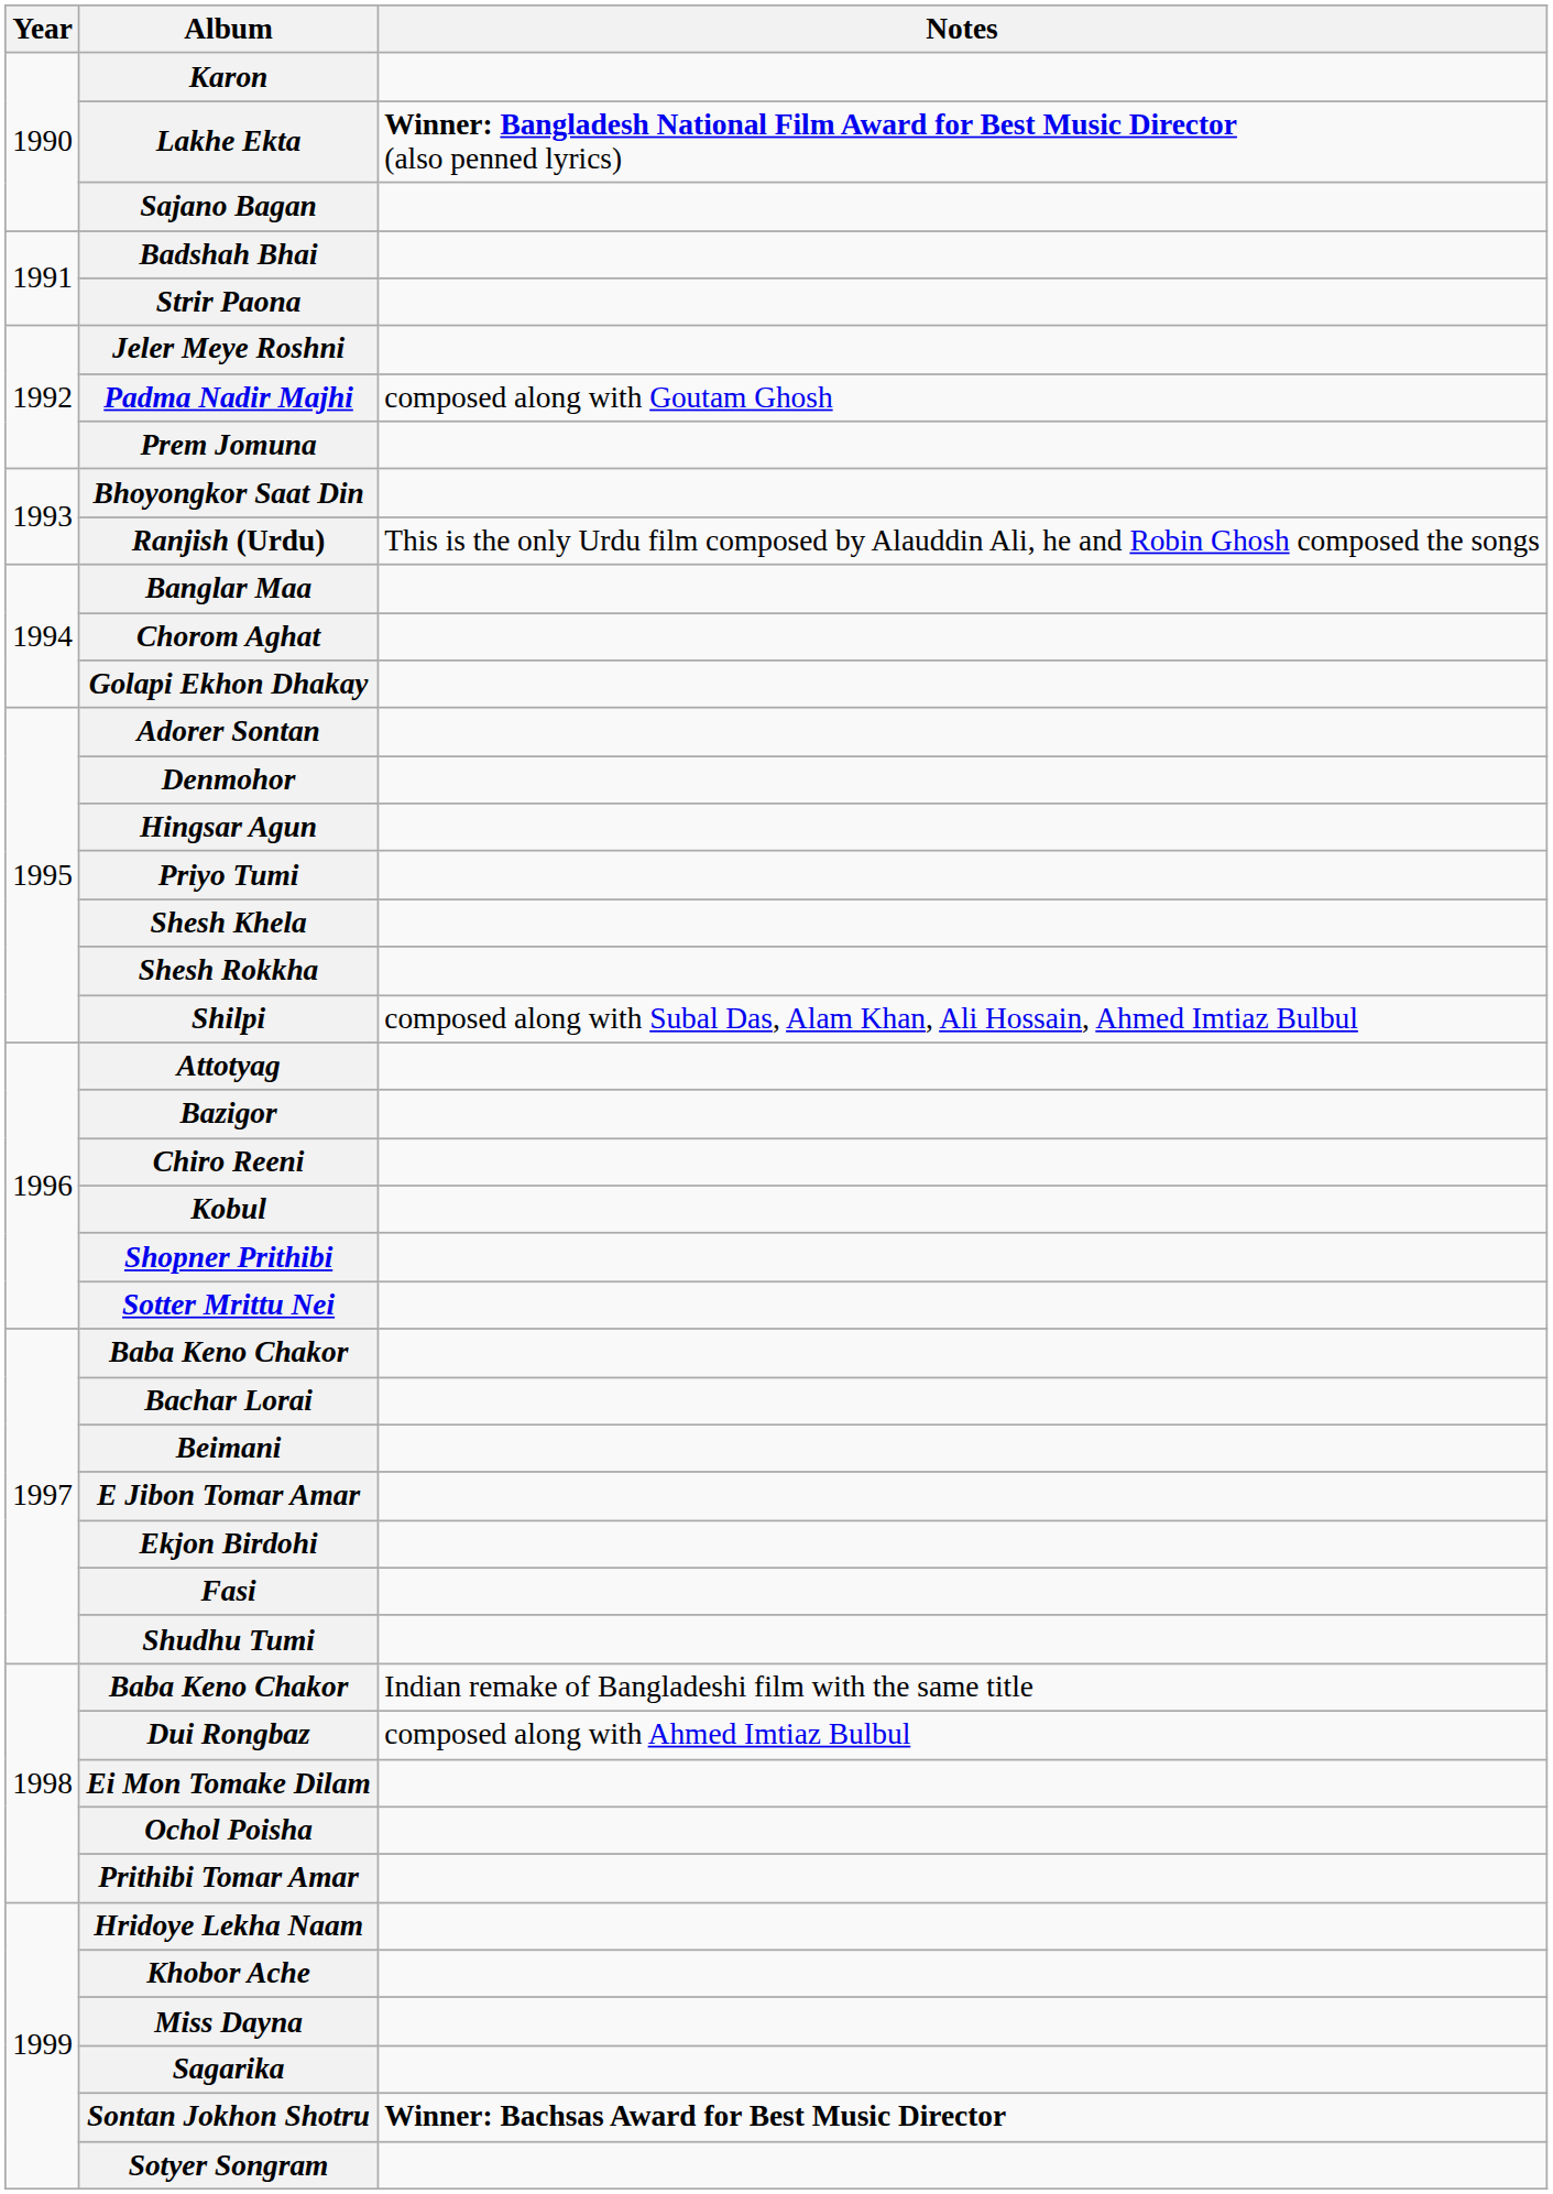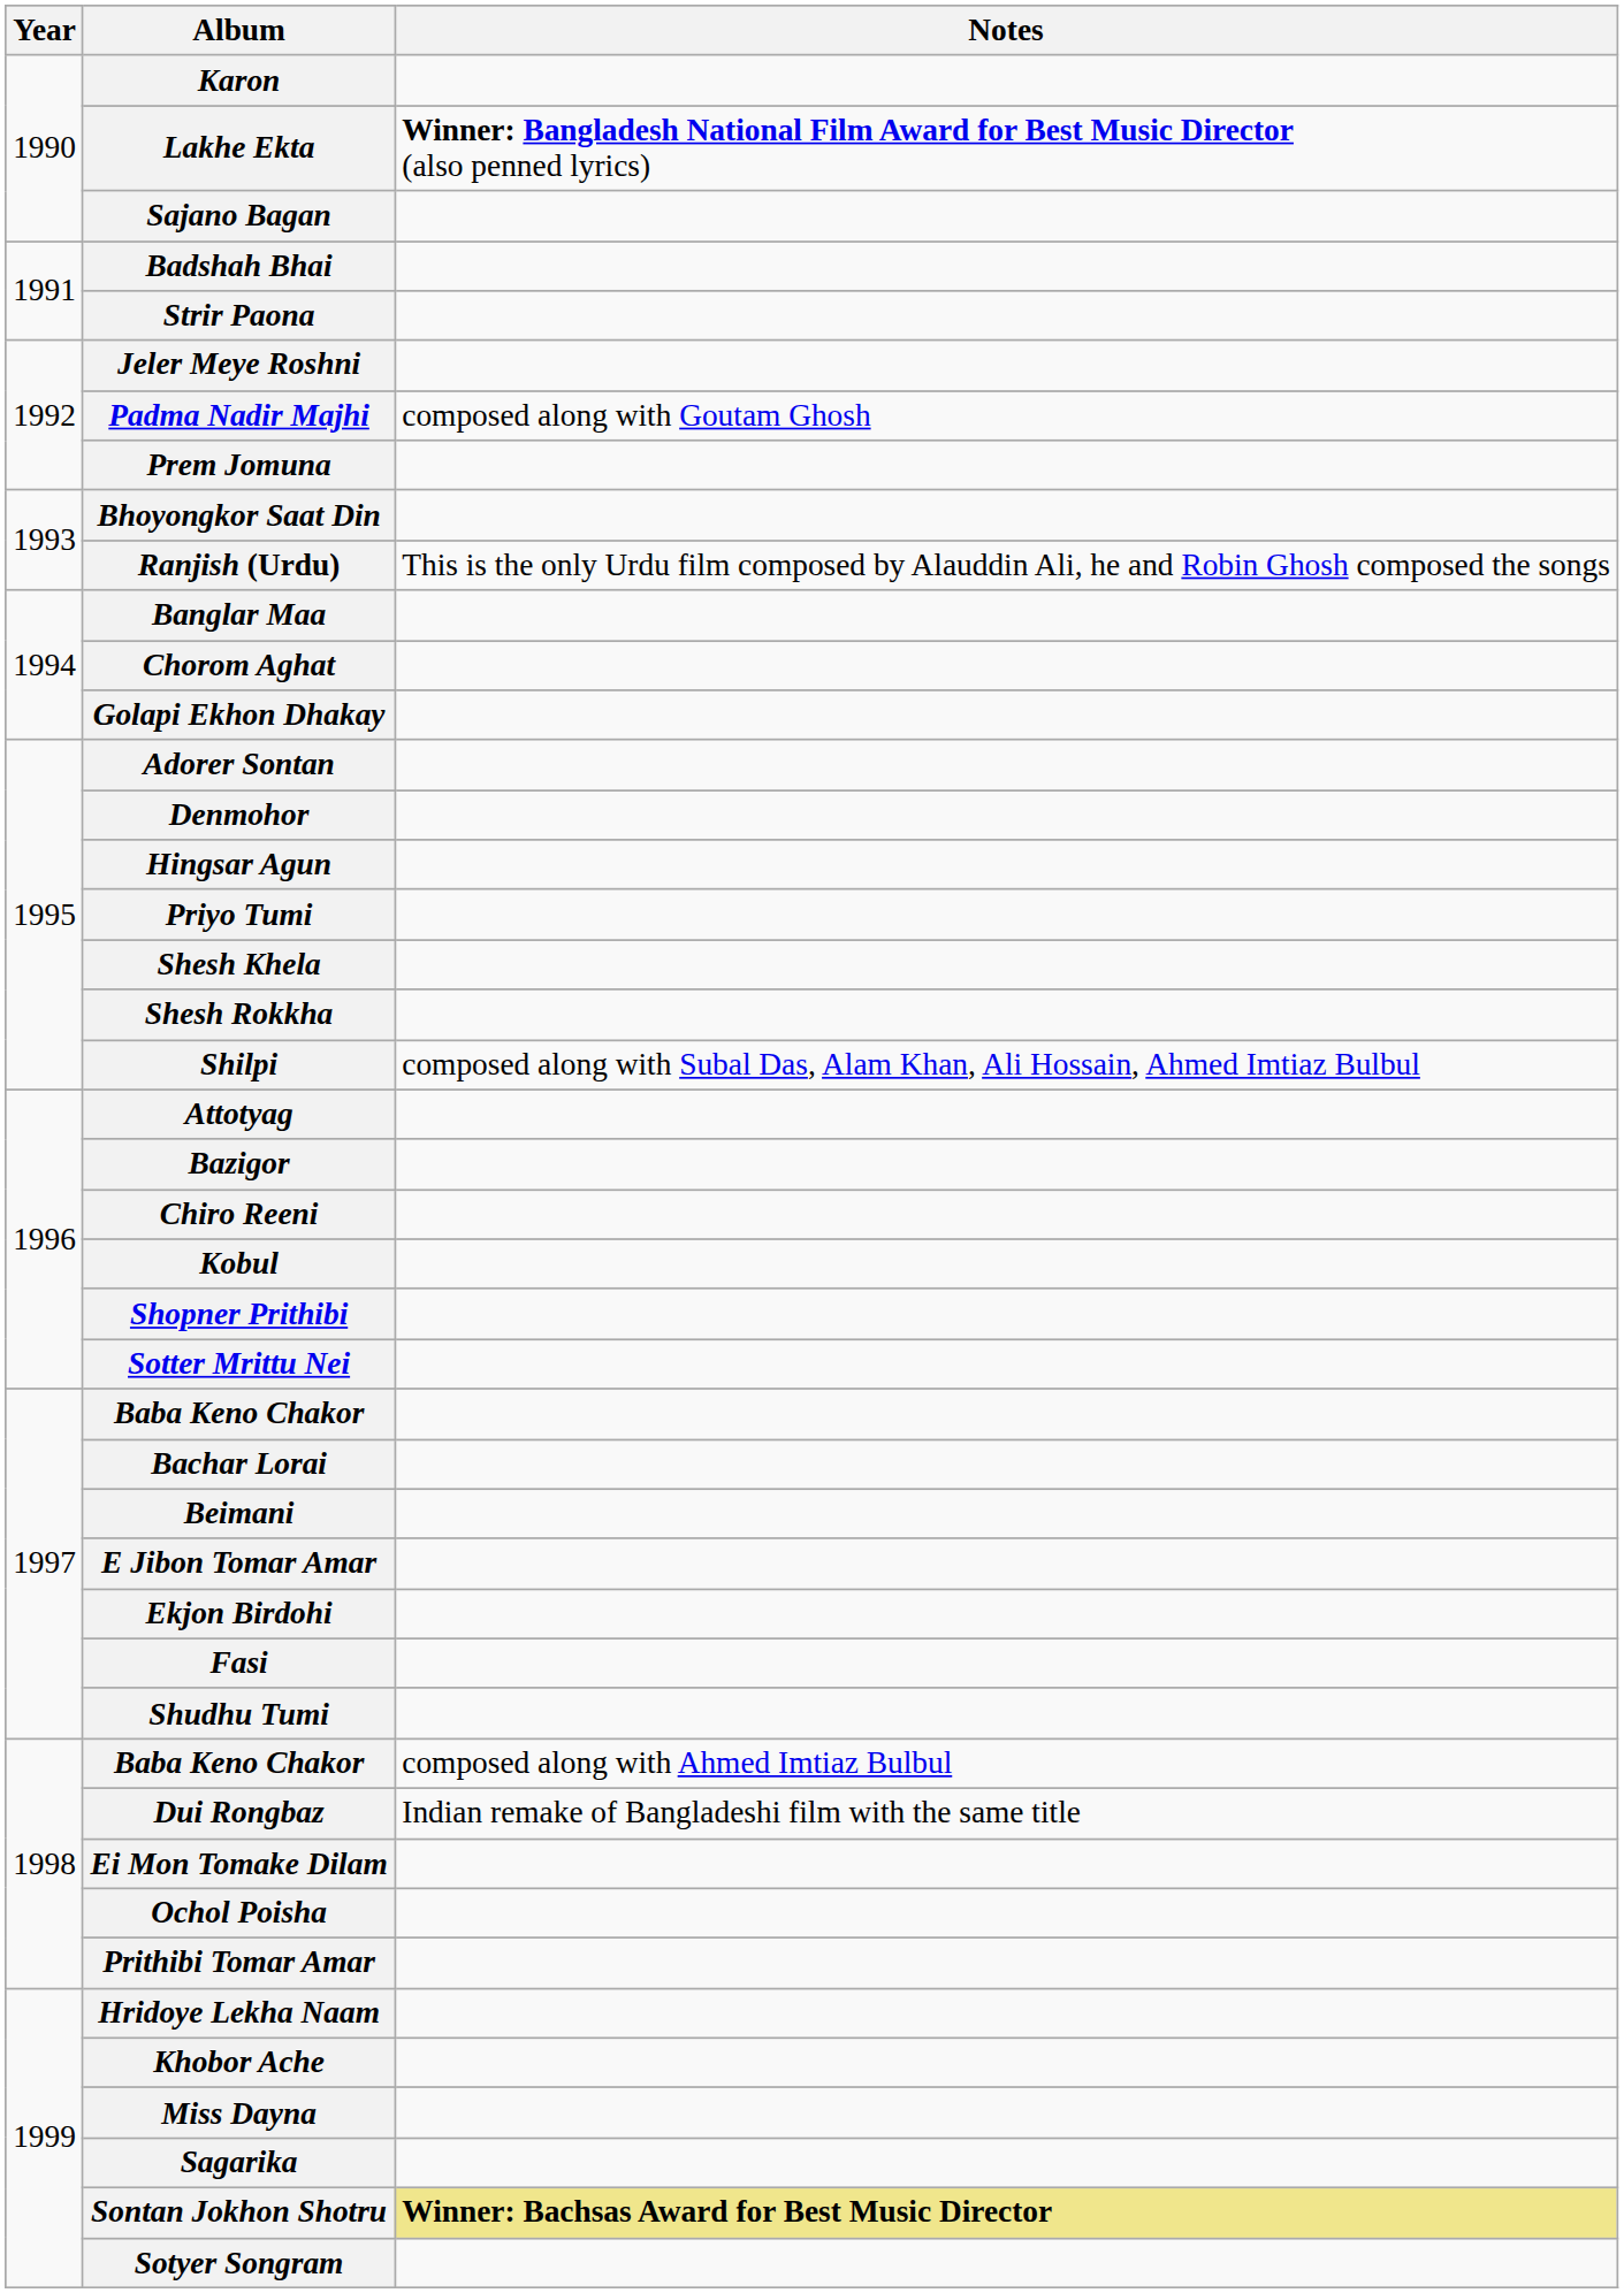1998 / Baba Keno Chakor | Notes: Indian remake of Bangladeshi film with the same title -> composed along with Ahmed Imtiaz Bulbul
Dui Rongbaz | Notes: composed along with Ahmed Imtiaz Bulbul -> Indian remake of Bangladeshi film with the same title
Sontan Jokhon Shotru | Notes: no background -> khaki background
